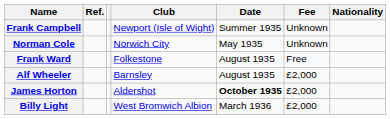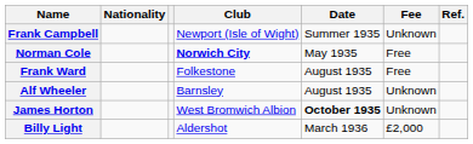columns swapped: Nationality <-> Ref.
Norman Cole | Club: normal -> bold
Norman Cole | Fee: Unknown -> Free
Alf Wheeler | Fee: £2,000 -> Unknown
James Horton | Club: Aldershot -> West Bromwich Albion
James Horton | Fee: £2,000 -> Unknown
Billy Light | Club: West Bromwich Albion -> Aldershot
